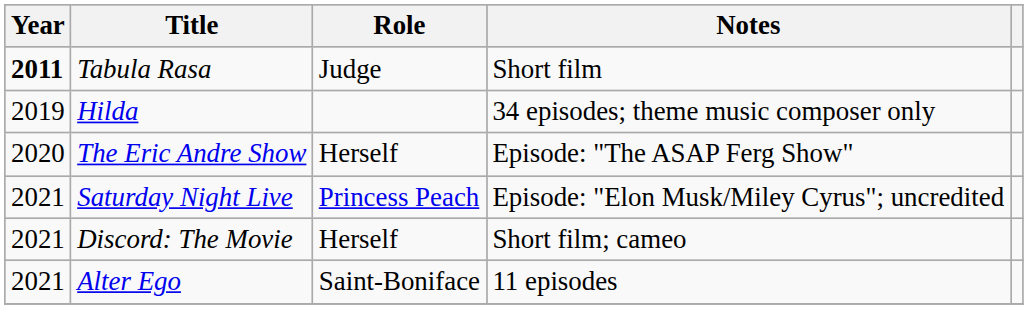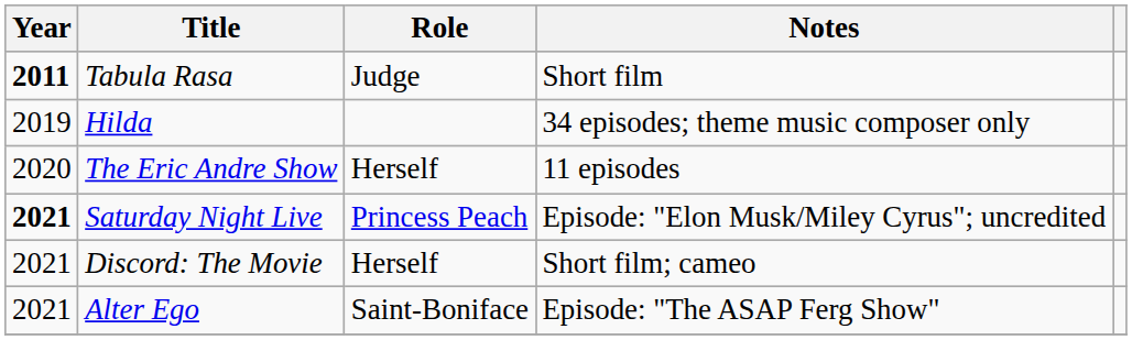The Eric Andre Show | Notes: Episode: "The ASAP Ferg Show" -> 11 episodes
Saturday Night Live | Year: normal -> bold
Alter Ego | Notes: 11 episodes -> Episode: "The ASAP Ferg Show"
